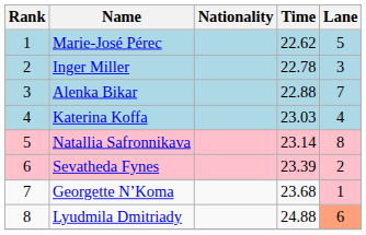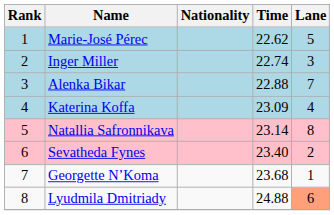Inger Miller | Time: 22.78 -> 22.74
Katerina Koffa | Time: 23.03 -> 23.09
Sevatheda Fynes | Time: 23.39 -> 23.40
Georgette N’Koma | Lane: pink background -> no background
